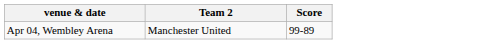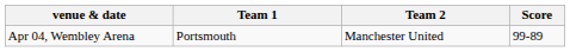+ column: Team 1 | Portsmouth
